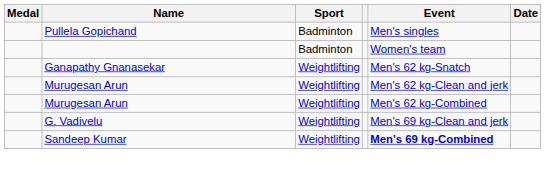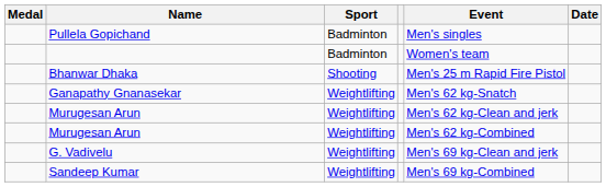+ row: Bhanwar Dhaka | Shooting | Men's 25 m Rapid Fire Pistol
Sandeep Kumar | Event: bold -> normal
